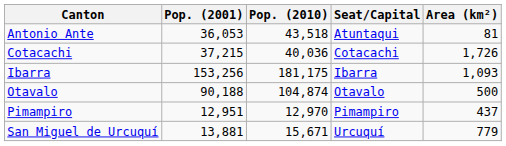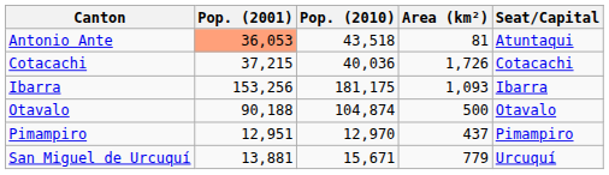columns swapped: Area (km²) <-> Seat/Capital
Antonio Ante | Pop. (2001): no background -> lightsalmon background
